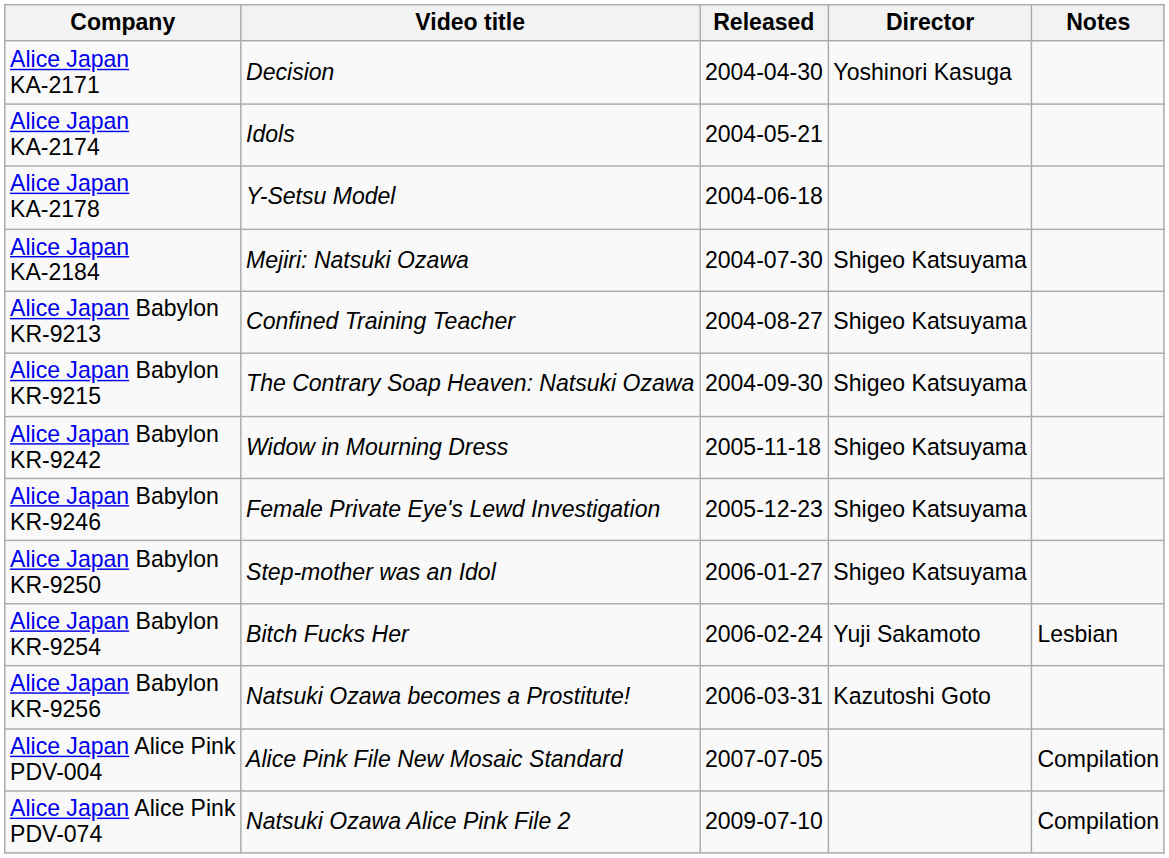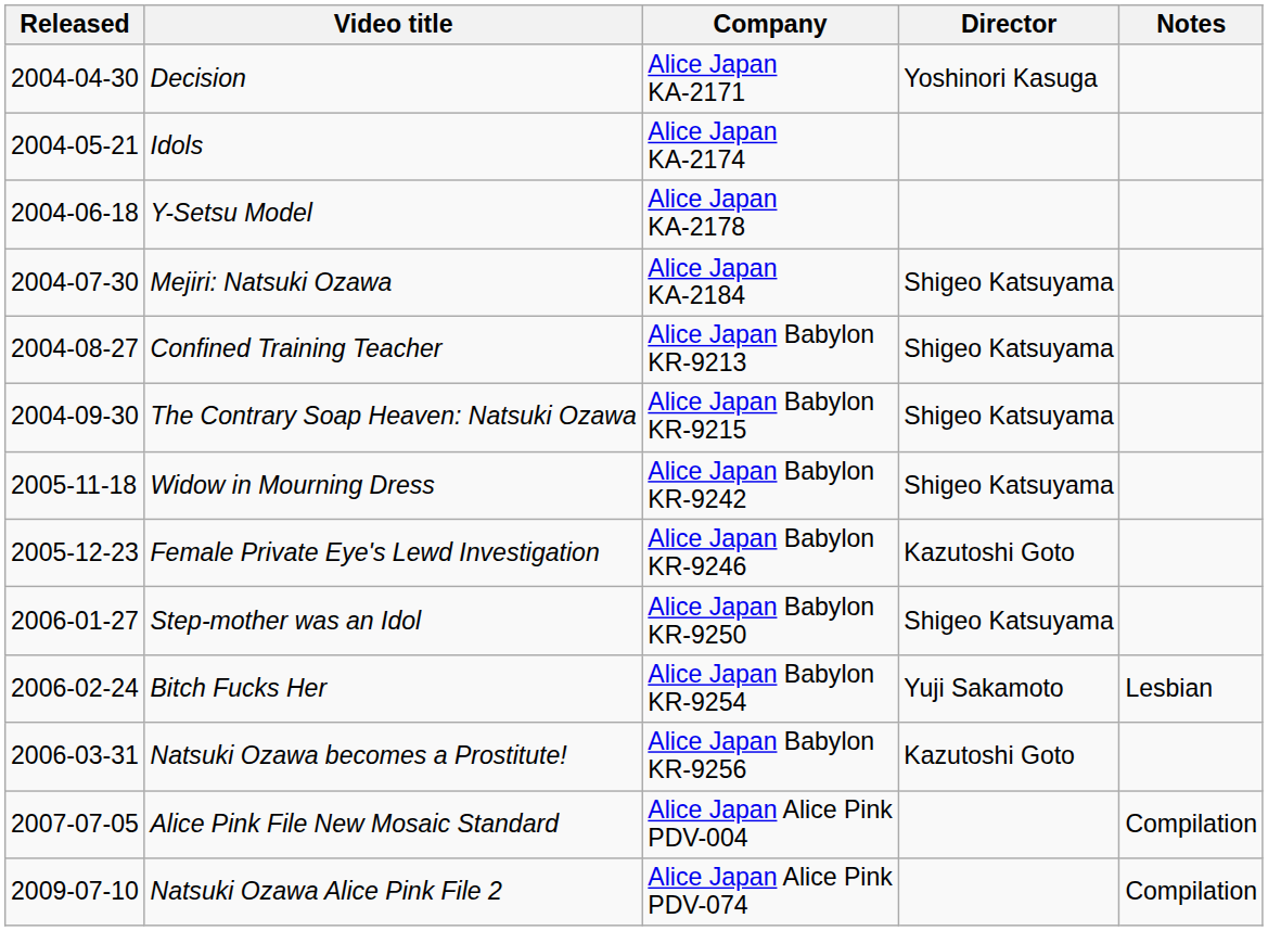columns swapped: Released <-> Company
Female Private Eye's Lewd Investigation | Director: Shigeo Katsuyama -> Kazutoshi Goto
